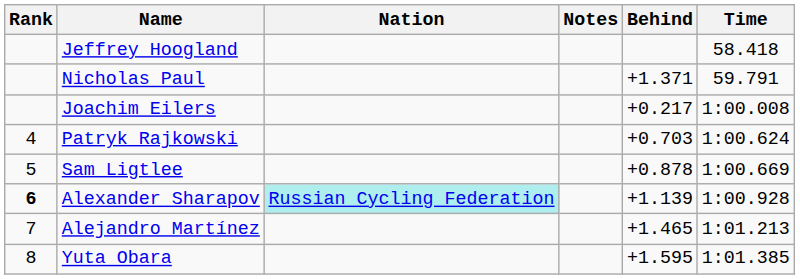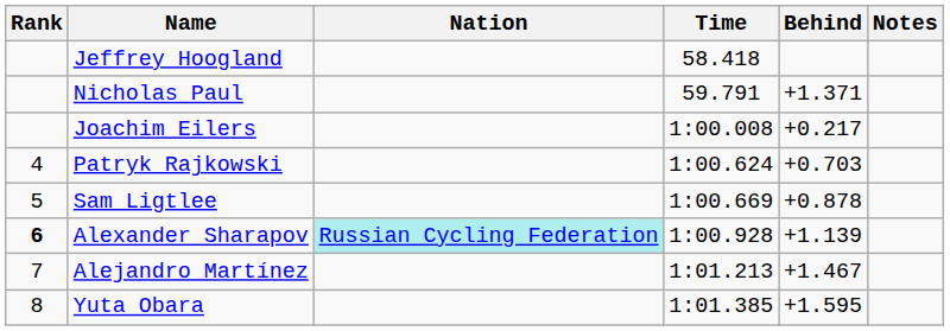columns swapped: Time <-> Notes
Alejandro Martínez | Behind: +1.465 -> +1.467
